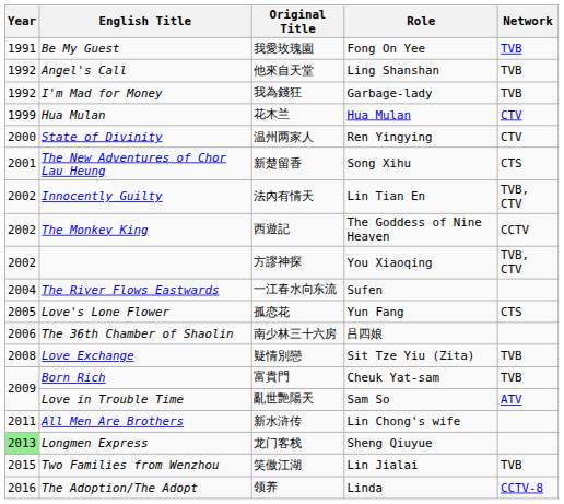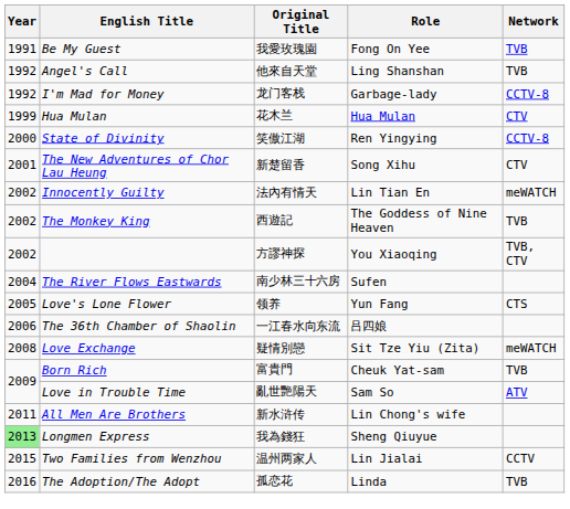I'm Mad for Money | Original Title: 我為錢狂 -> 龙门客栈
I'm Mad for Money | Network: TVB -> CCTV-8
State of Divinity | Original Title: 温州两家人 -> 笑傲江湖
State of Divinity | Network: CTV -> CCTV-8
The New Adventures of Chor Lau Heung | Network: CTS -> CTV
Innocently Guilty | Network: TVB, CTV -> meWATCH
The Monkey King | Network: CCTV -> TVB
The River Flows Eastwards | Original Title: 一江春水向东流 -> 南少林三十六房
Love's Lone Flower | Original Title: 孤恋花 -> 领养
The 36th Chamber of Shaolin | Original Title: 南少林三十六房 -> 一江春水向东流
Love Exchange | Network: TVB -> meWATCH
Longmen Express | Original Title: 龙门客栈 -> 我為錢狂
Two Families from Wenzhou | Original Title: 笑傲江湖 -> 温州两家人
Two Families from Wenzhou | Network: TVB -> CCTV
The Adoption/The Adopt | Original Title: 领养 -> 孤恋花
The Adoption/The Adopt | Network: CCTV-8 -> TVB
